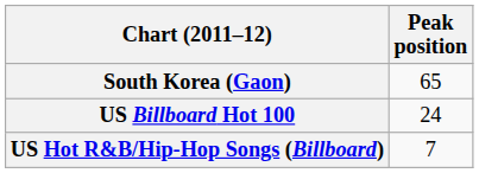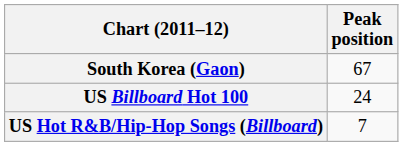South Korea (Gaon) | Peak position: 65 -> 67
